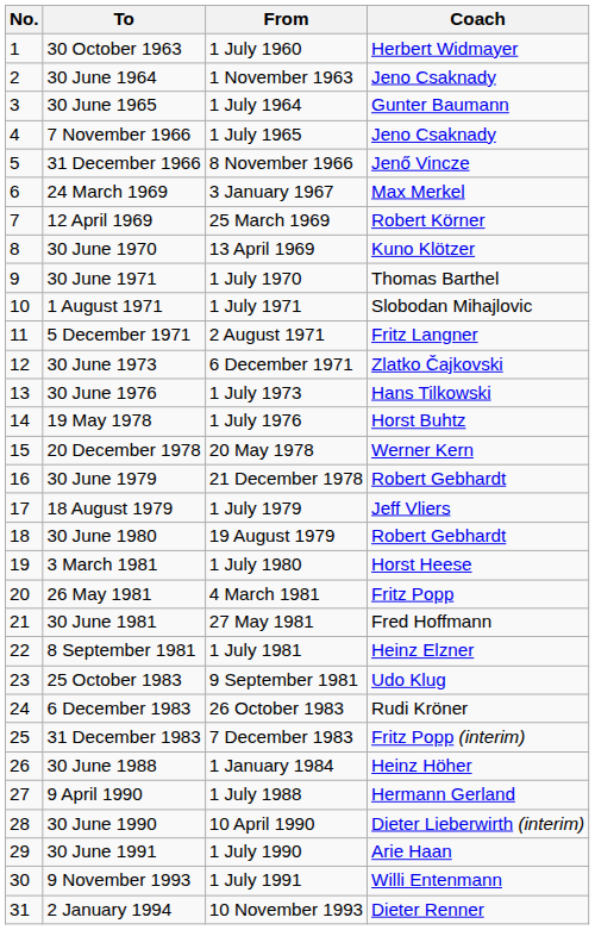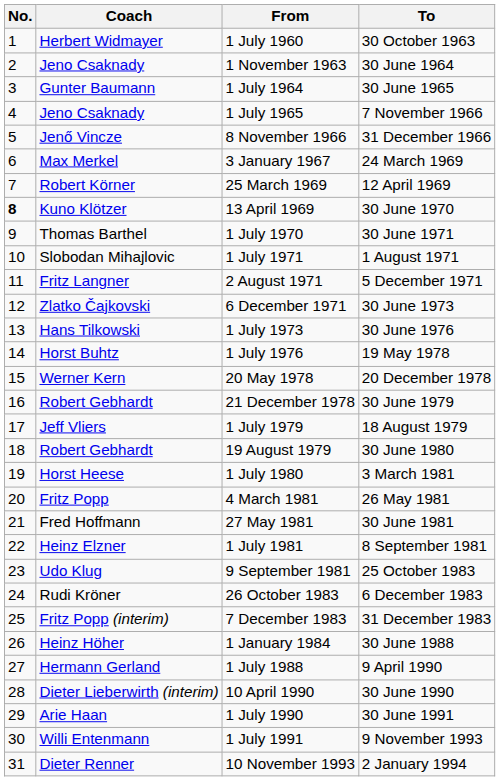columns swapped: Coach <-> To
13 April 1969 | No.: normal -> bold
